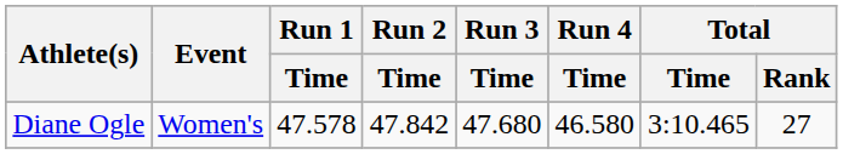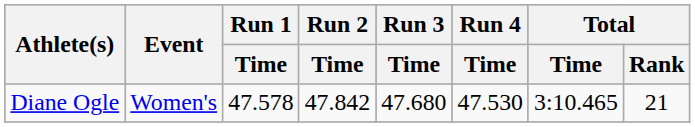Diane Ogle | Run 4 / Time: 46.580 -> 47.530
Diane Ogle | Total / Rank: 27 -> 21
